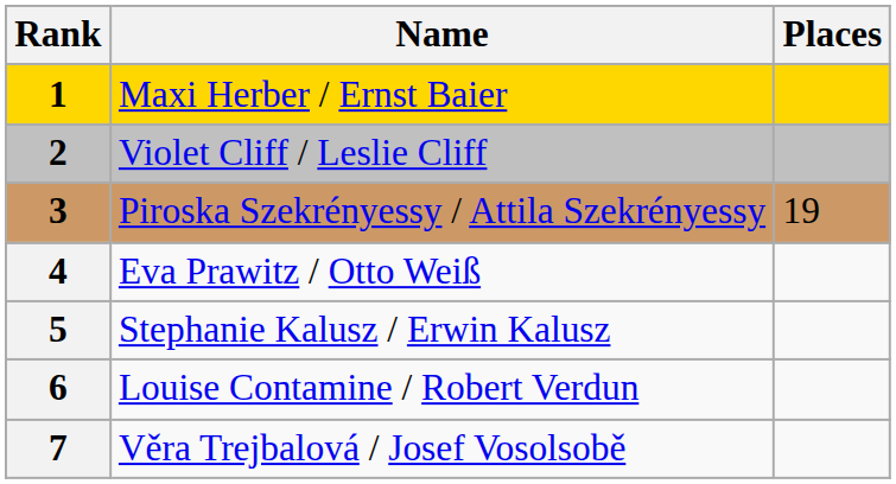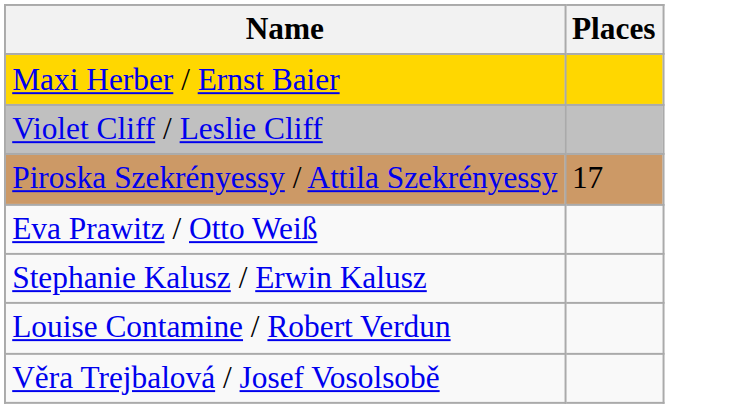- column: Rank | 1 | 2 | 3 | 4 | 5 | 6 | 7
Piroska Szekrényessy / Attila Szekrényessy | Places: 19 -> 17
